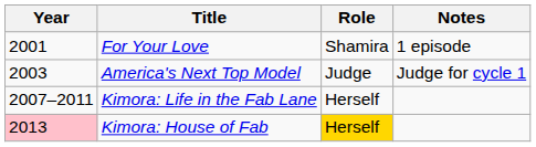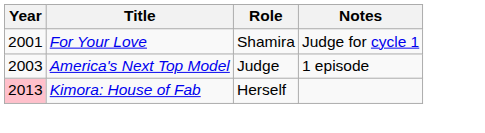For Your Love | Notes: 1 episode -> Judge for cycle 1
America's Next Top Model | Notes: Judge for cycle 1 -> 1 episode
- row: 2007–2011 | Kimora: Life in the Fab Lane | Herself
Kimora: House of Fab | Role: gold background -> no background
